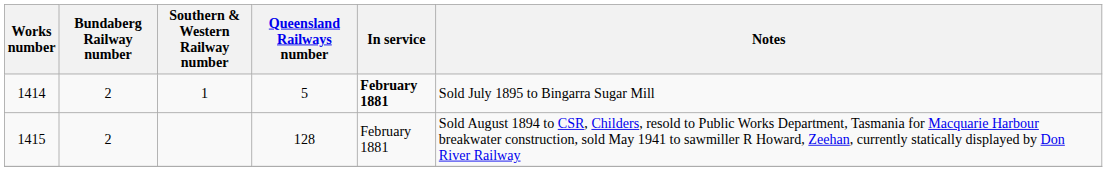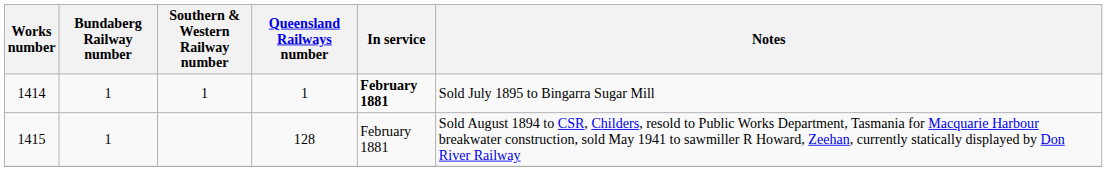1414 | Bundaberg Railway number: 2 -> 1
1414 | Queensland Railways number: 5 -> 1
1415 | Bundaberg Railway number: 2 -> 1
